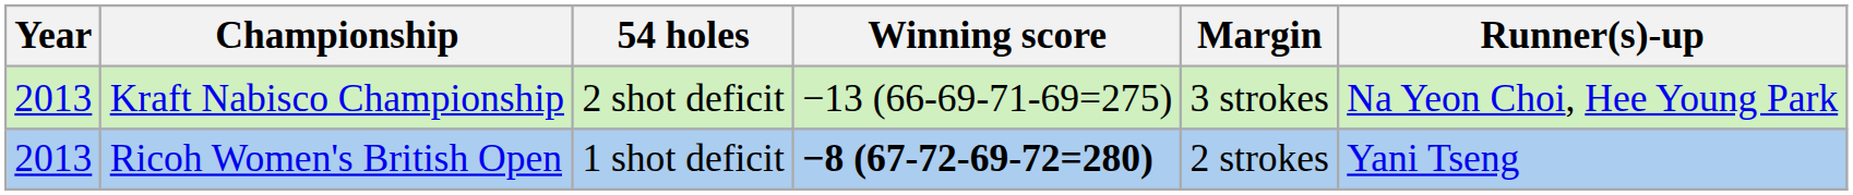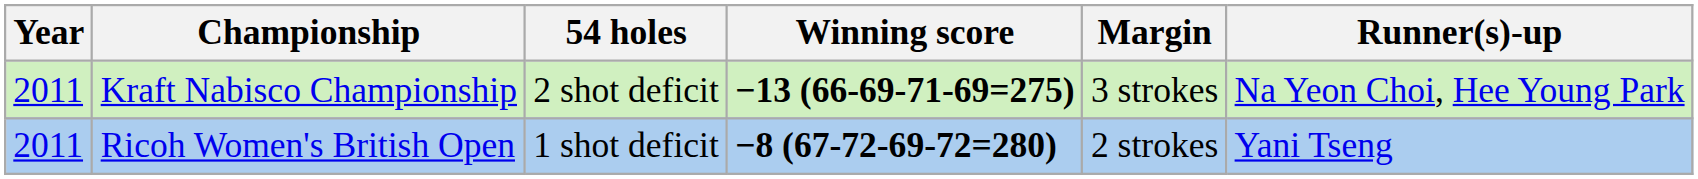Kraft Nabisco Championship | Year: 2013 -> 2011
Kraft Nabisco Championship | Winning score: normal -> bold
Ricoh Women's British Open | Year: 2013 -> 2011
